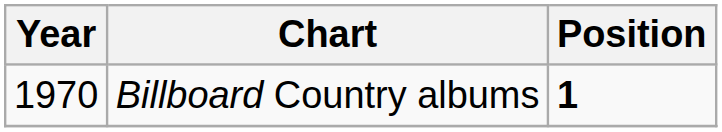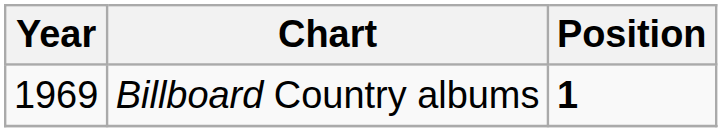Billboard Country albums | Year: 1970 -> 1969
